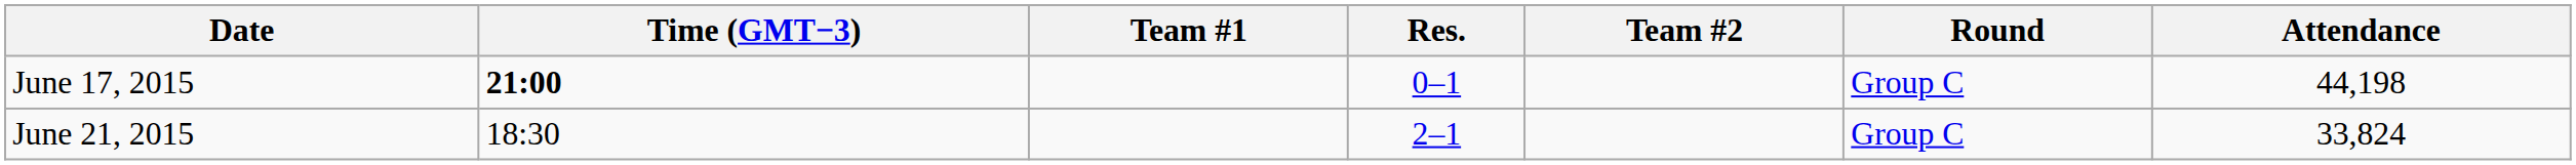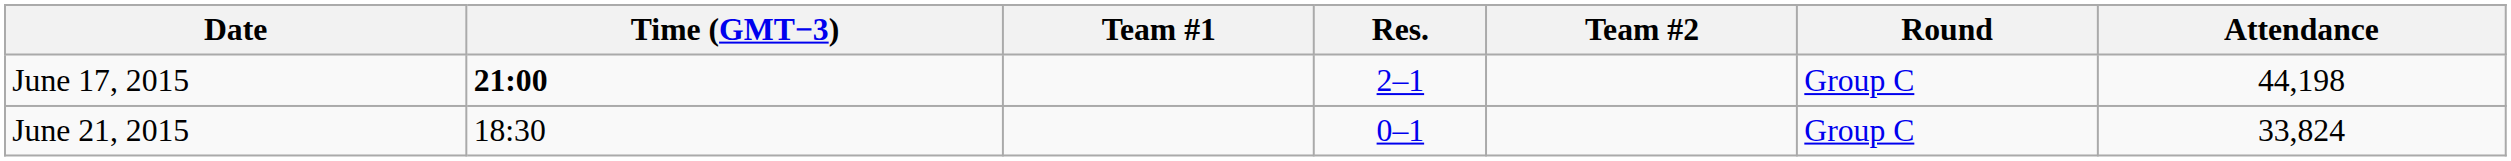June 17, 2015 | Res.: 0–1 -> 2–1
June 21, 2015 | Res.: 2–1 -> 0–1
